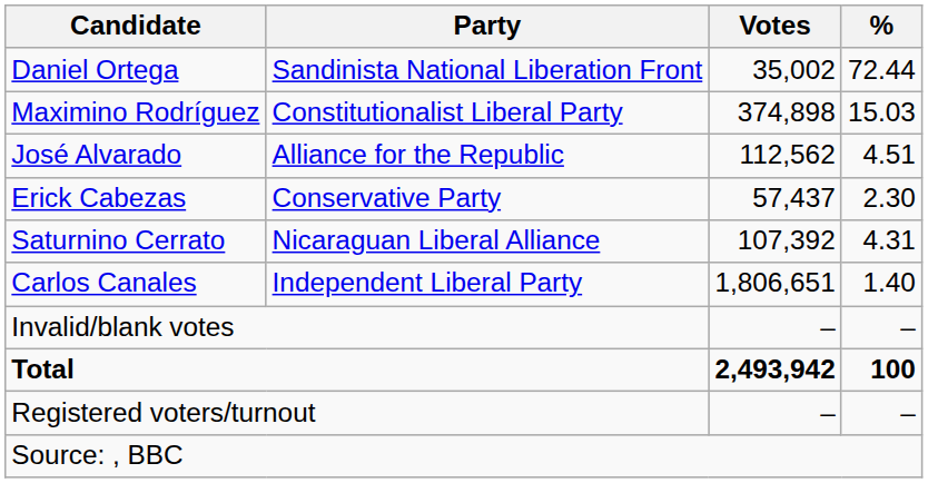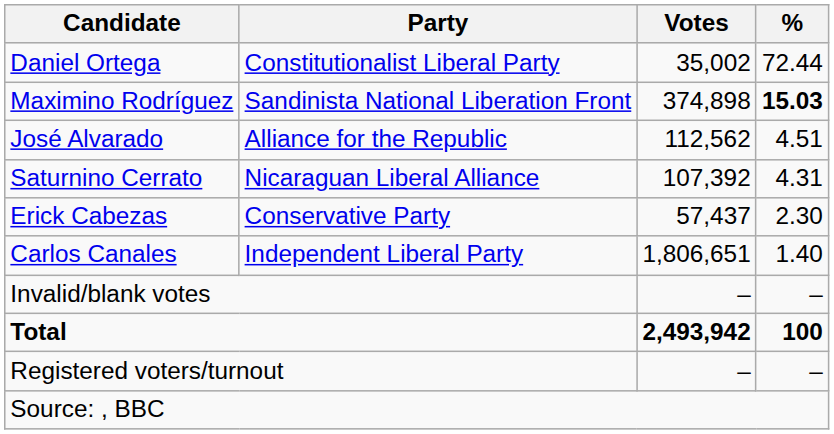Daniel Ortega | Party: Sandinista National Liberation Front -> Constitutionalist Liberal Party
Maximino Rodríguez | Party: Constitutionalist Liberal Party -> Sandinista National Liberation Front
Maximino Rodríguez | %: normal -> bold
rows swapped: Saturnino Cerrato <-> Erick Cabezas
